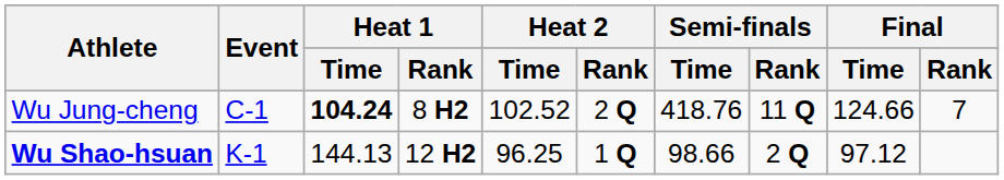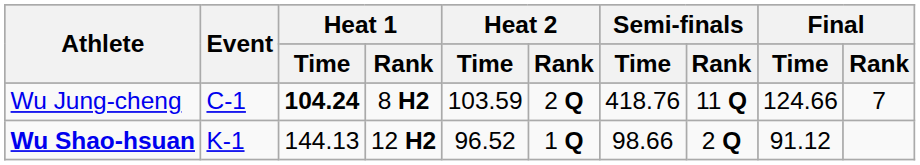Wu Jung-cheng | Heat 2 / Time: 102.52 -> 103.59
Wu Shao-hsuan | Heat 2 / Time: 96.25 -> 96.52
Wu Shao-hsuan | Final / Time: 97.12 -> 91.12
